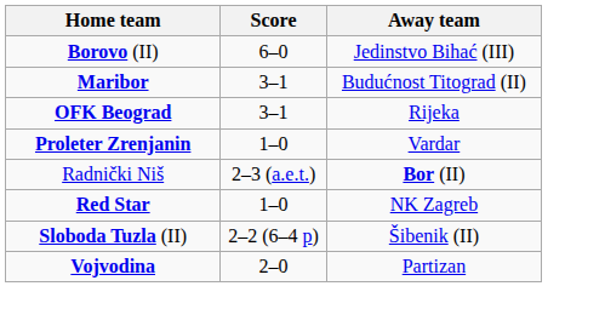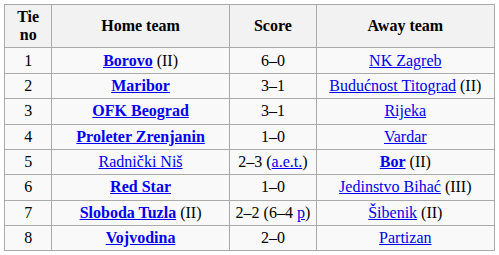+ column: Tie no | 1 | 2 | 3 | 4 | 5 | 6 | 7 | 8
Borovo (II) | Away team: Jedinstvo Bihać (III) -> NK Zagreb
Red Star | Away team: NK Zagreb -> Jedinstvo Bihać (III)
